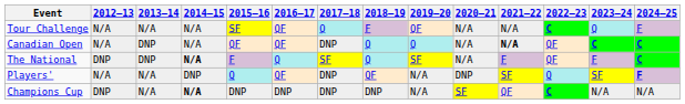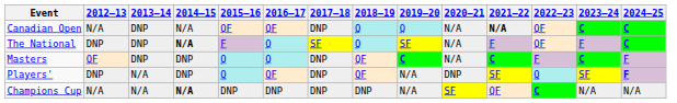- row: Tour Challenge | N/A | N/A | N/A | SF | QF | Q | F | QF | N/A | N/A | C | Q | F
+ row: Masters | QF | DNP | DNP | Q | Q | DNP | QF | C | N/A | C | F | C | F
Players' | 2012–13: N/A -> DNP
Champions Cup | 2012–13: DNP -> N/A
